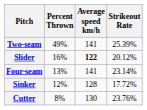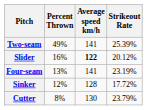Four-seam | Strikeout Rate: 23.14% -> 23.19%
Cutter | Strikeout Rate: 23.76% -> 23.79%
